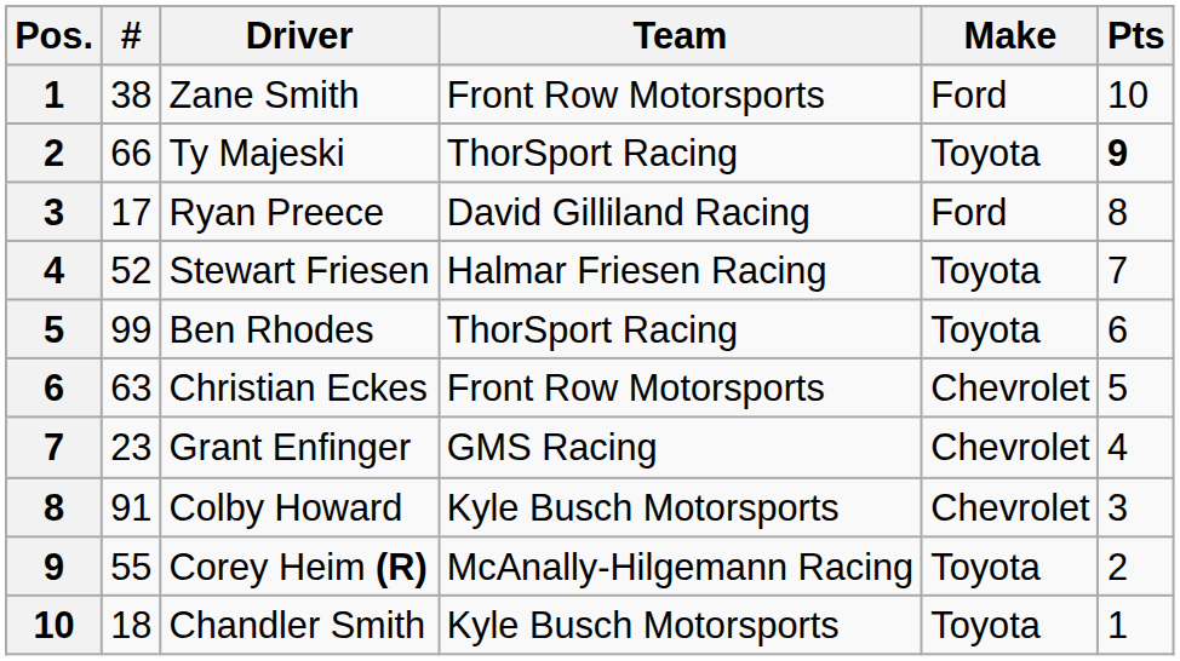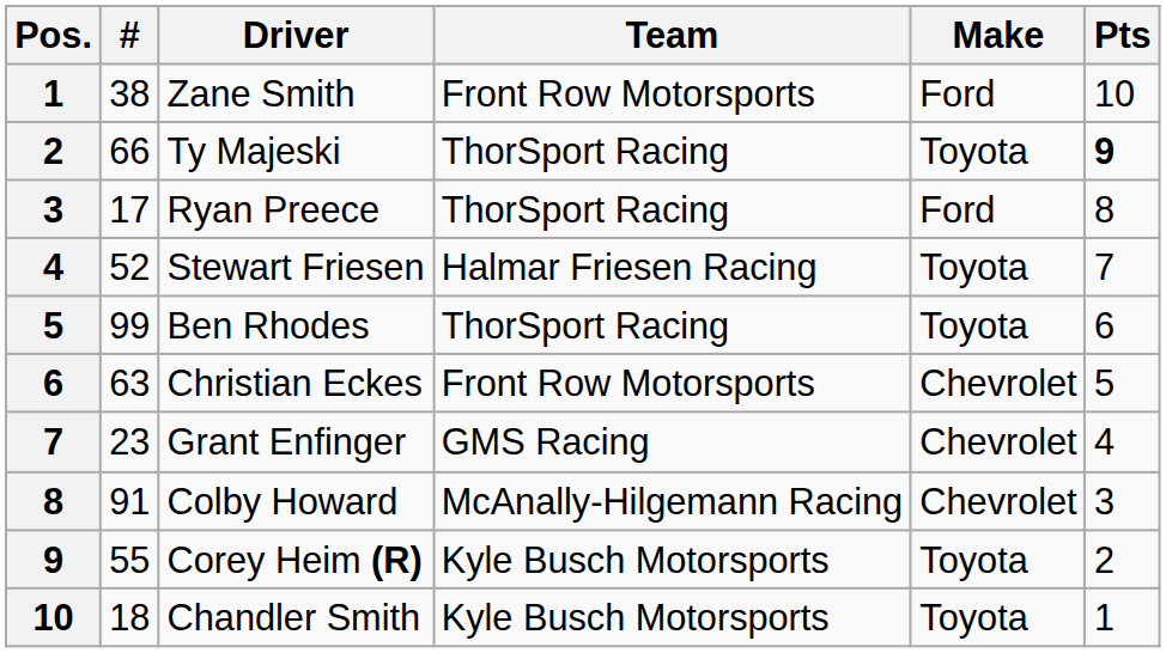Ryan Preece | Team: David Gilliland Racing -> ThorSport Racing
Colby Howard | Team: Kyle Busch Motorsports -> McAnally-Hilgemann Racing
Corey Heim (R) | Team: McAnally-Hilgemann Racing -> Kyle Busch Motorsports
